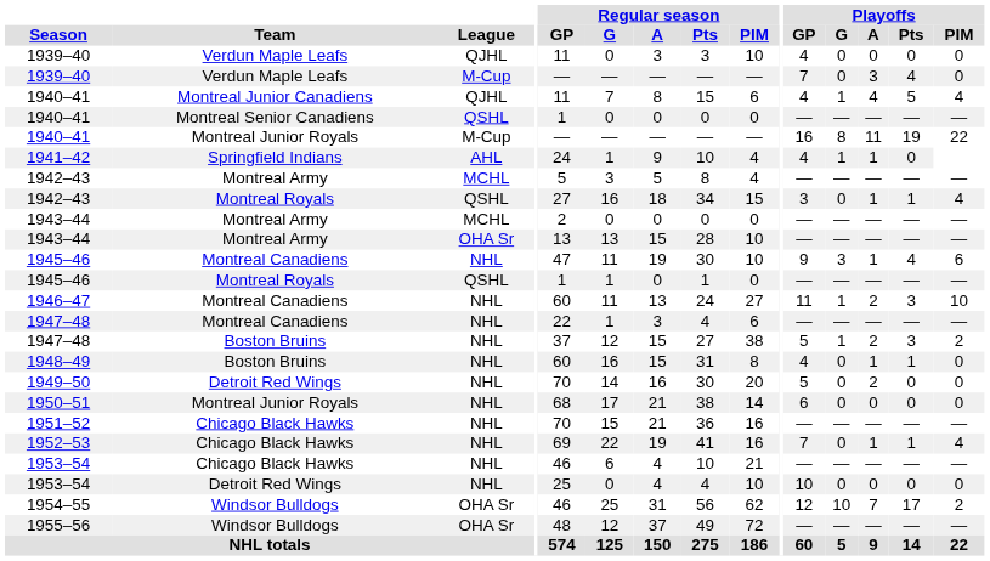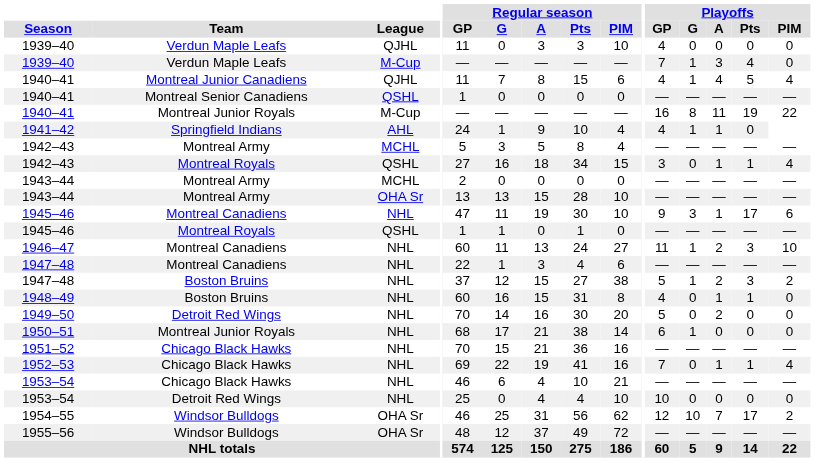1939–40 / M-Cup | Playoffs / G: 0 -> 1
1945–46 / NHL | Playoffs / Pts: 4 -> 17
1950–51 | Playoffs / G: 0 -> 1
